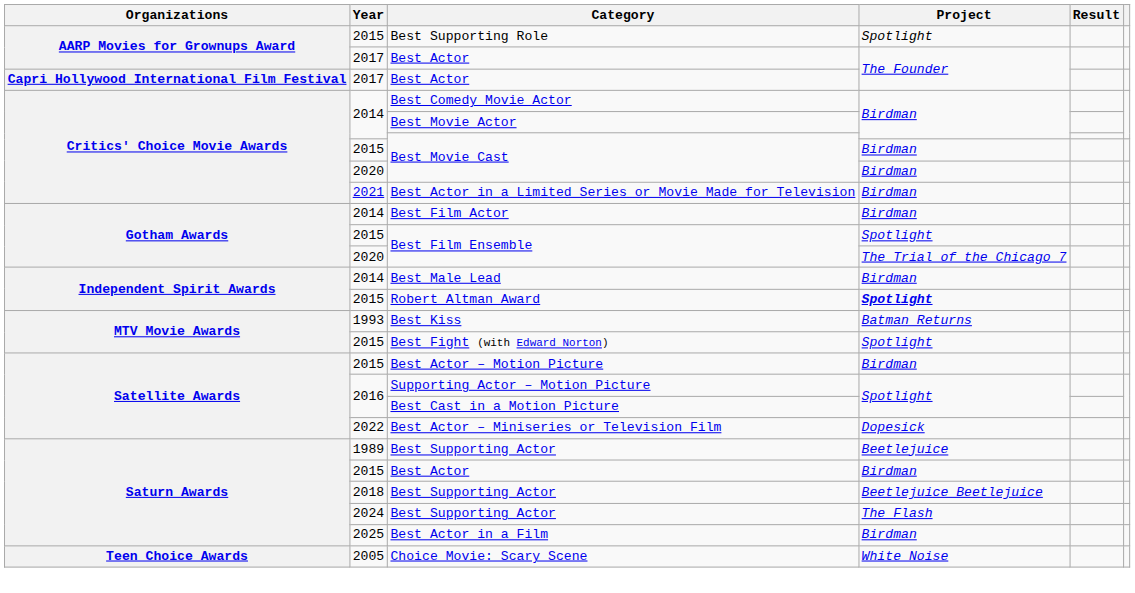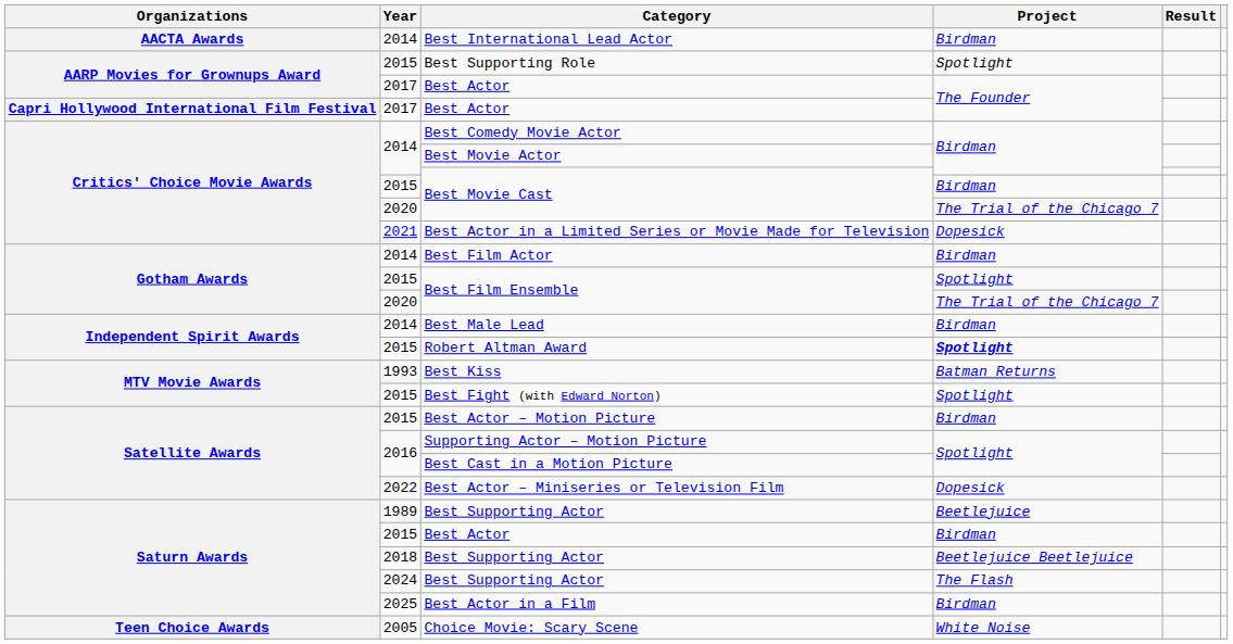+ row: AACTA Awards | 2014 | Best International Lead Actor | Birdman
2020 / Best Movie Cast | Project: Birdman -> The Trial of the Chicago 7
Best Actor in a Limited Series or Movie Made for Television | Project: Birdman -> Dopesick
